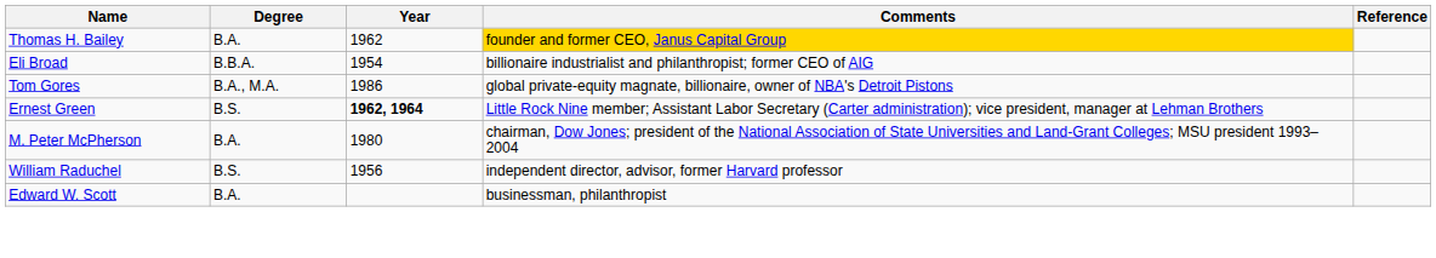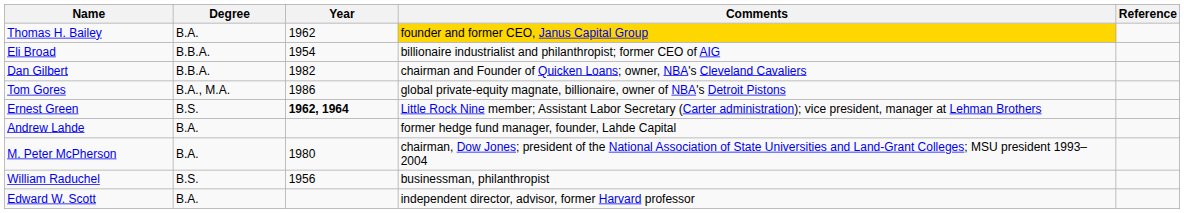+ row: Dan Gilbert | B.B.A. | 1982 | chairman and Founder of Quicken Loans; owner, NBA's Cleveland Cavaliers
+ row: Andrew Lahde | B.A. | former hedge fund manager, founder, Lahde Capital
William Raduchel | Comments: independent director, advisor, former Harvard professor -> businessman, philanthropist
Edward W. Scott | Comments: businessman, philanthropist -> independent director, advisor, former Harvard professor
